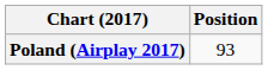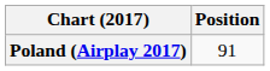Poland (Airplay 2017) | Position: 93 -> 91
